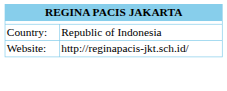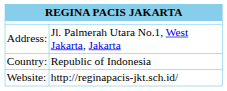+ row: Address: | Jl. Palmerah Utara No.1, West Jakarta, Jakarta
